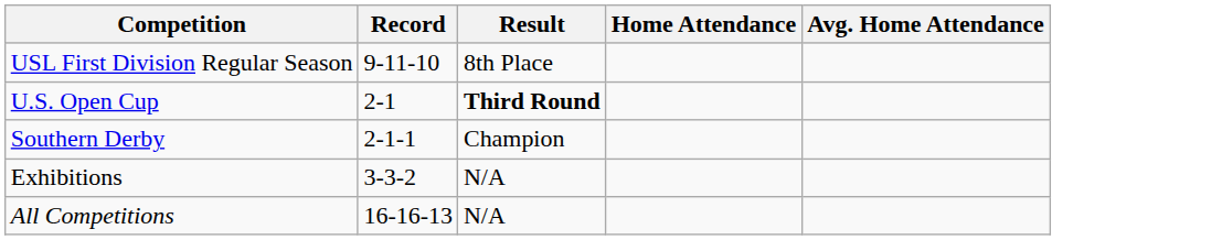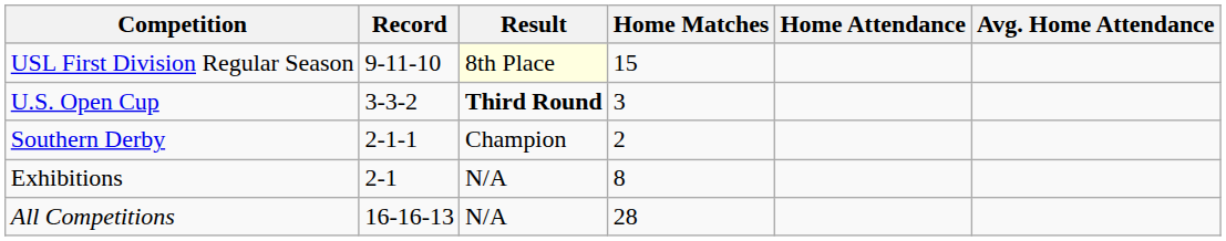+ column: Home Matches | 15 | 3 | 2 | 8 | 28
USL First Division Regular Season | Result: no background -> lightyellow background
U.S. Open Cup | Record: 2-1 -> 3-3-2
Exhibitions | Record: 3-3-2 -> 2-1
